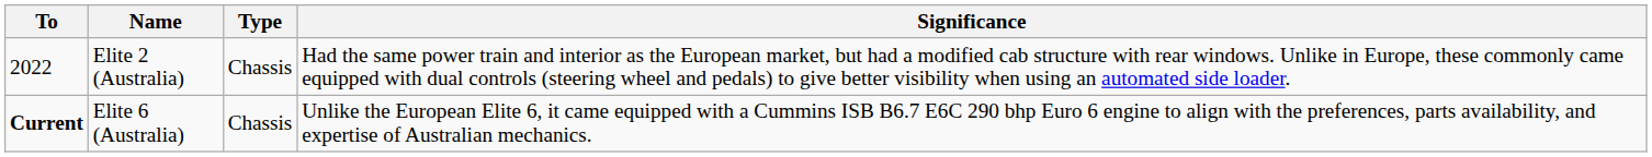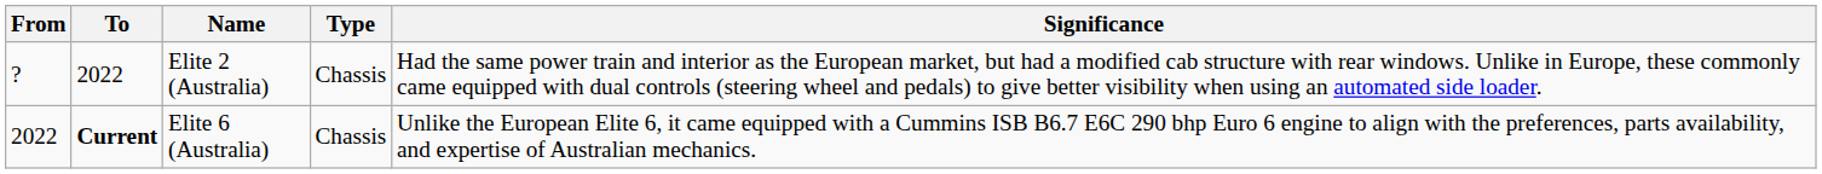+ column: From | ? | 2022
